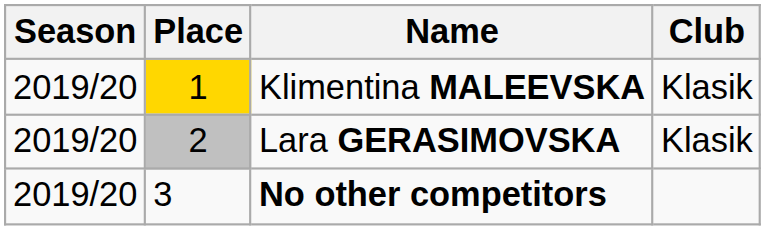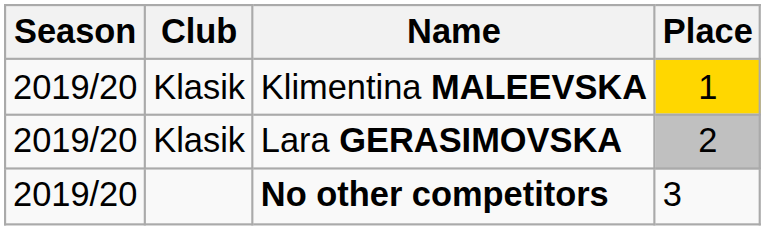columns swapped: Place <-> Club
